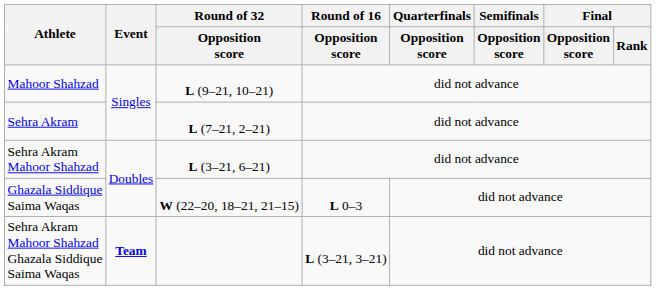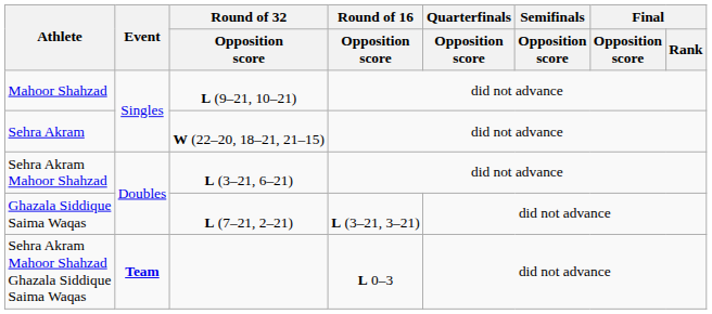Sehra Akram | Round of 32 / Opposition score: L (7–21, 2–21) -> W (22–20, 18–21, 21–15)
Ghazala Siddique Saima Waqas | Round of 32 / Opposition score: W (22–20, 18–21, 21–15) -> L (7–21, 2–21)
Ghazala Siddique Saima Waqas | Round of 16 / Opposition score: L 0–3 -> L (3–21, 3–21)
Sehra Akram Mahoor Shahzad Ghazala Siddique Saima Waqas | Round of 16 / Opposition score: L (3–21, 3–21) -> L 0–3
